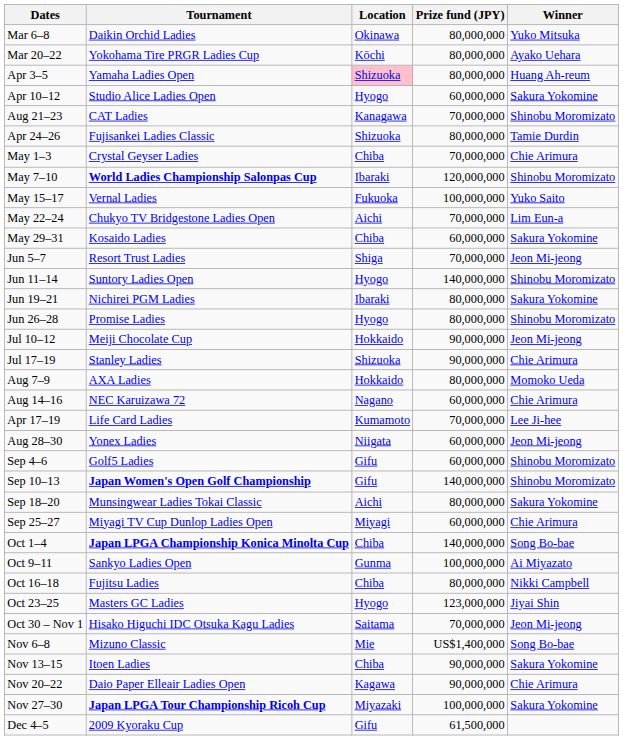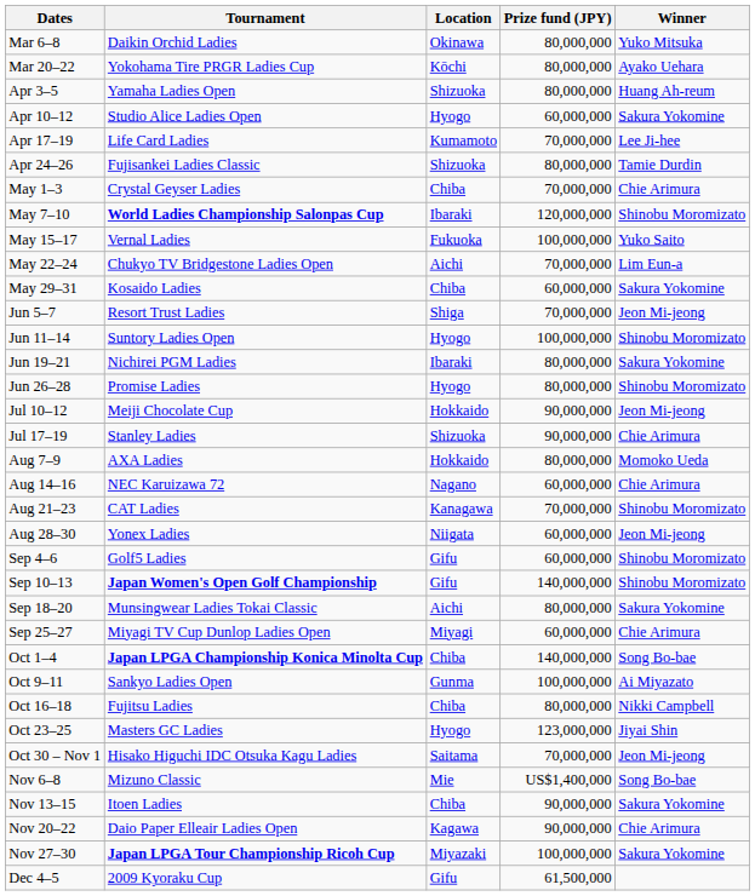Apr 3–5 | Location: pink background -> no background
rows swapped: Apr 17–19 <-> Aug 21–23
Jun 11–14 | Prize fund (JPY): 140,000,000 -> 100,000,000
